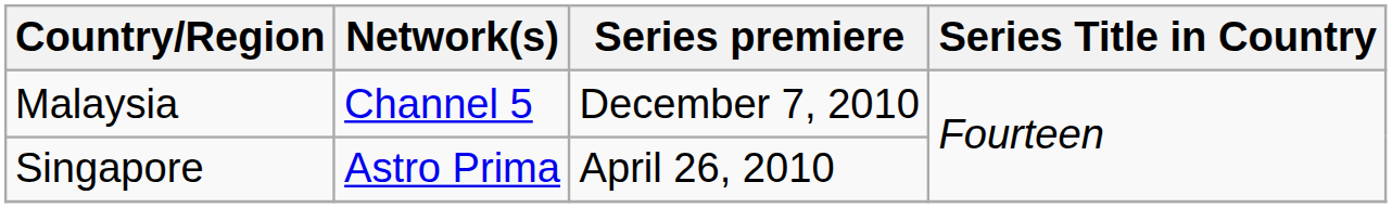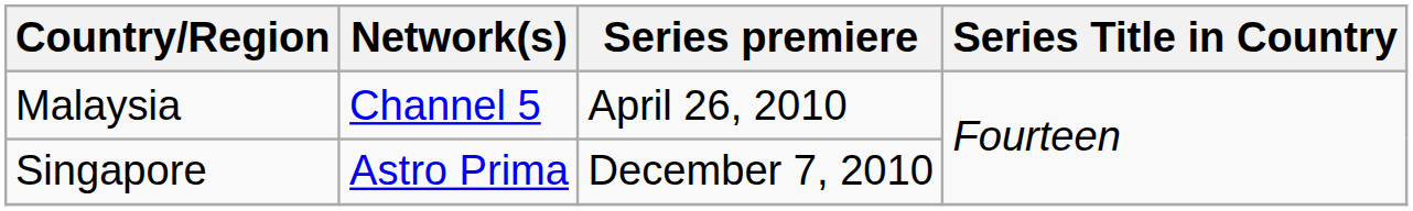Malaysia | Series premiere: December 7, 2010 -> April 26, 2010
Singapore | Series premiere: April 26, 2010 -> December 7, 2010
